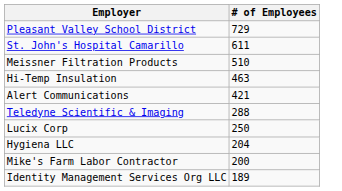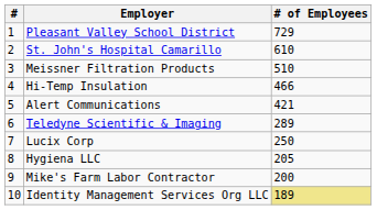+ column: # | 1 | 2 | 3 | 4 | 5 | 6 | 7 | 8 | 9 | 10
St. John's Hospital Camarillo | # of Employees: 611 -> 610
Hi-Temp Insulation | # of Employees: 463 -> 466
Teledyne Scientific & Imaging | # of Employees: 288 -> 289
Hygiena LLC | # of Employees: 204 -> 205
Identity Management Services Org LLC | # of Employees: no background -> khaki background
